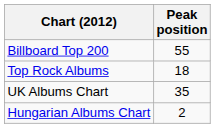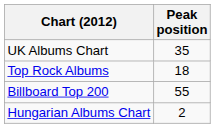rows swapped: Billboard Top 200 <-> UK Albums Chart
